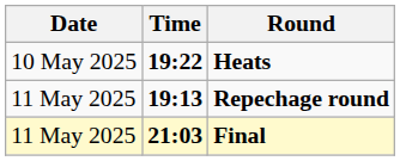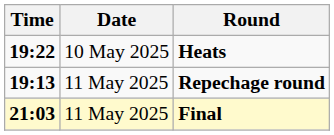columns swapped: Date <-> Time
